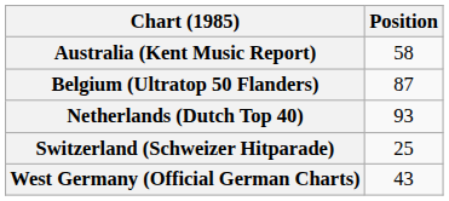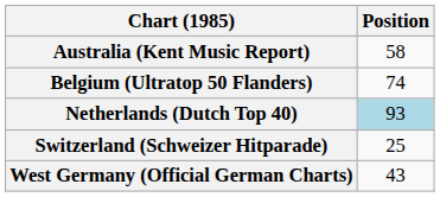Belgium (Ultratop 50 Flanders) | Position: 87 -> 74
Netherlands (Dutch Top 40) | Position: no background -> lightblue background
